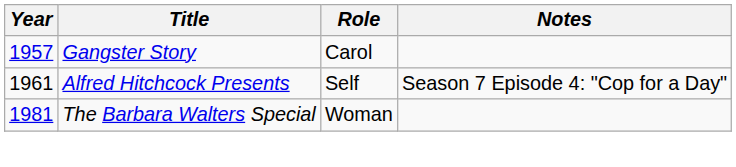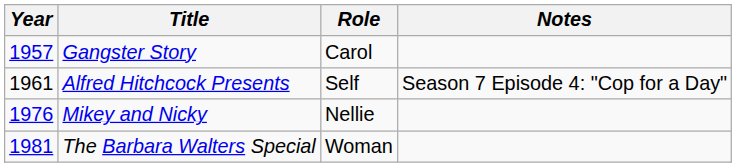+ row: 1976 | Mikey and Nicky | Nellie
